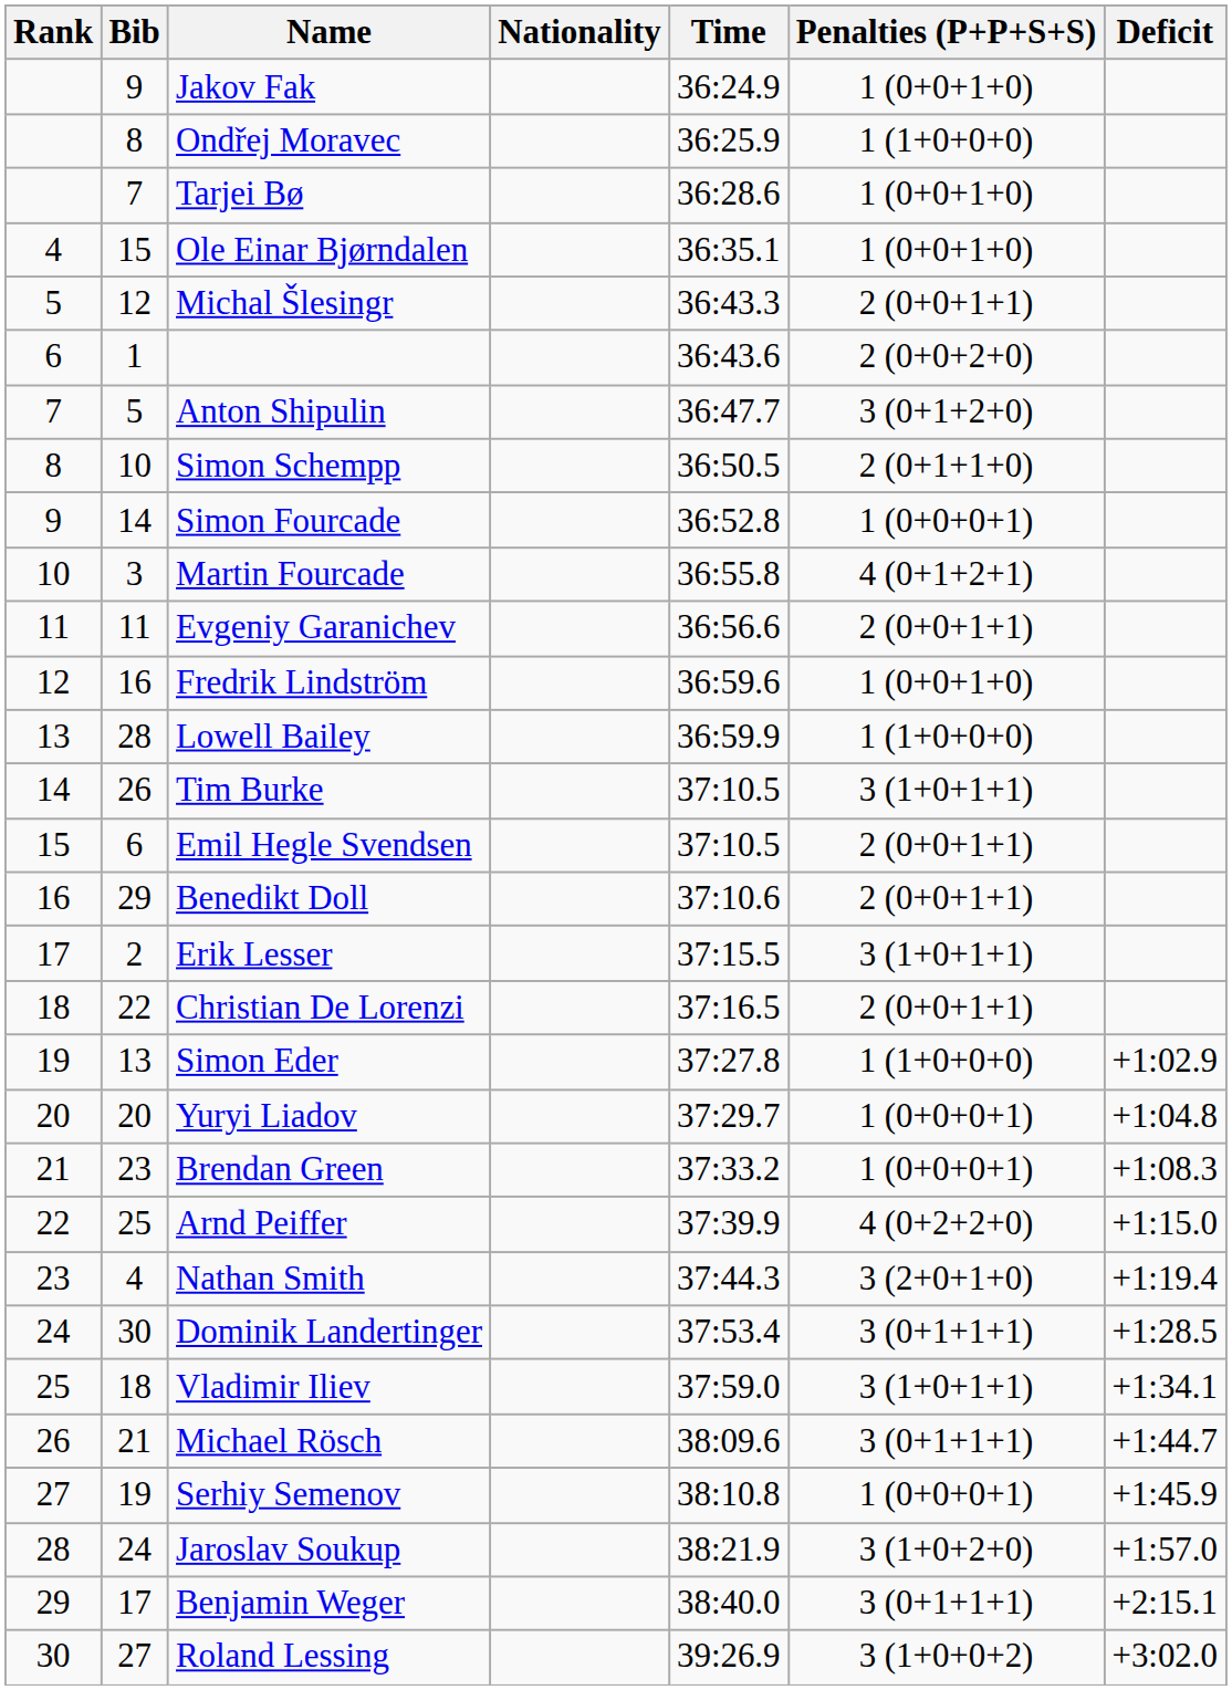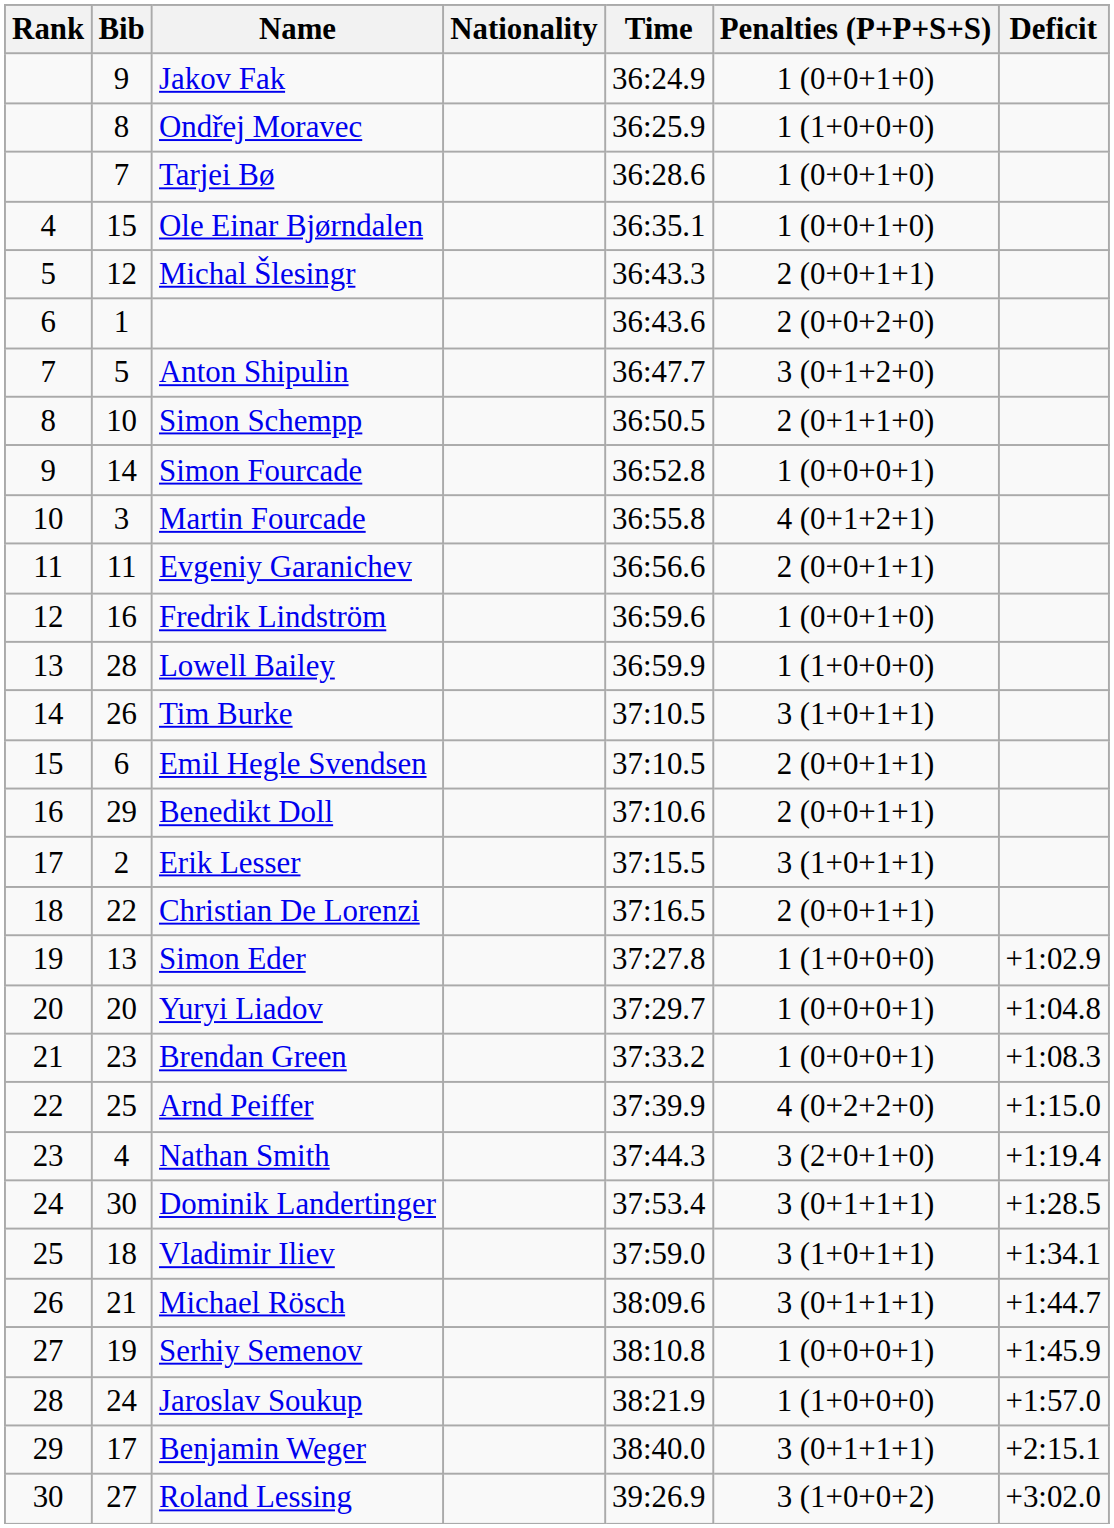Jaroslav Soukup | Penalties (P+P+S+S): 3 (1+0+2+0) -> 1 (1+0+0+0)
